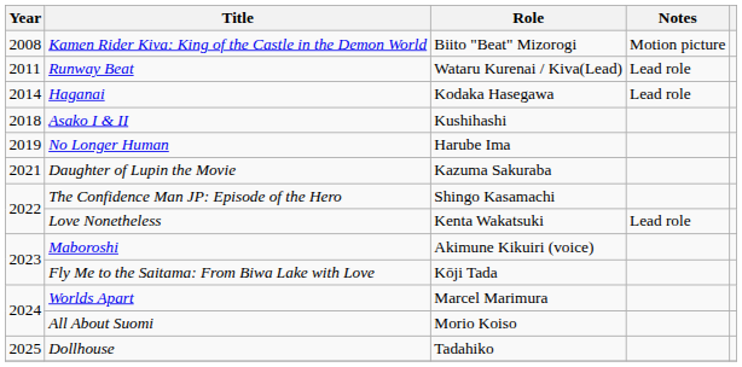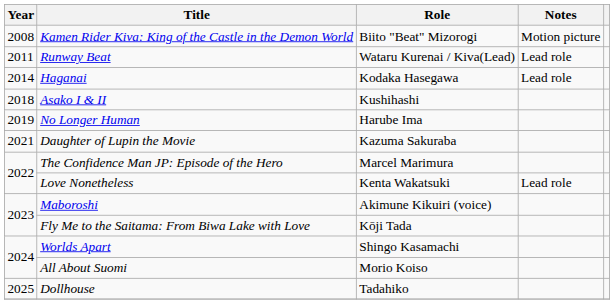The Confidence Man JP: Episode of the Hero | Role: Shingo Kasamachi -> Marcel Marimura
Worlds Apart | Role: Marcel Marimura -> Shingo Kasamachi
